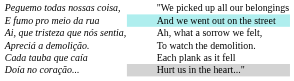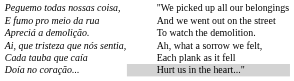E fumo pro meio da rua | column 2: paleturquoise background -> no background
rows swapped: Apreciá a demolição. <-> Ai, que tristeza que nós sentia,
